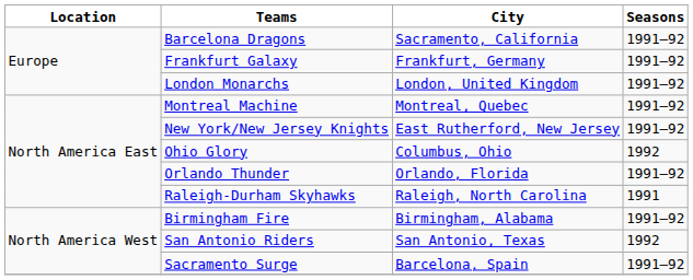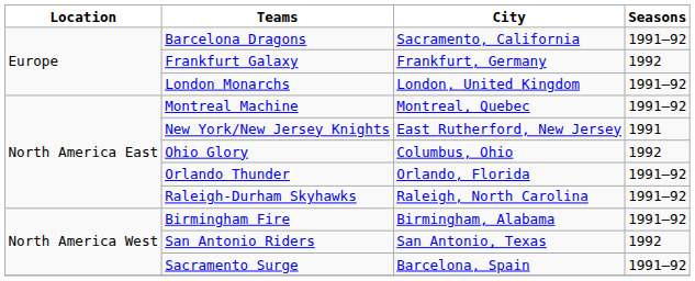Frankfurt Galaxy | Seasons: 1991–92 -> 1992
New York/New Jersey Knights | Seasons: 1991–92 -> 1991
Raleigh-Durham Skyhawks | Seasons: 1991 -> 1991–92
